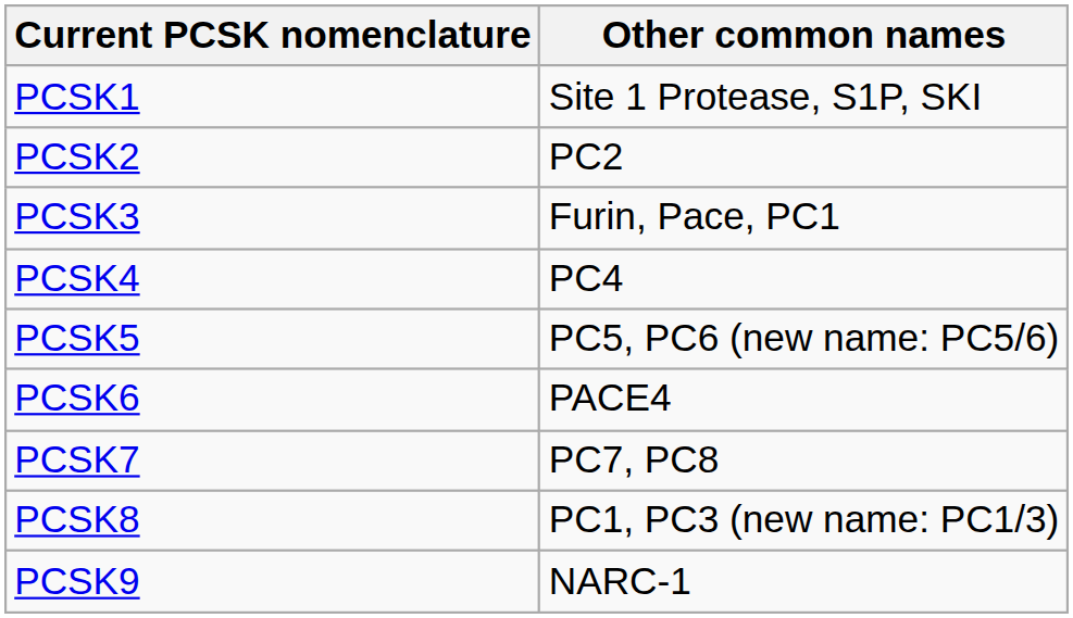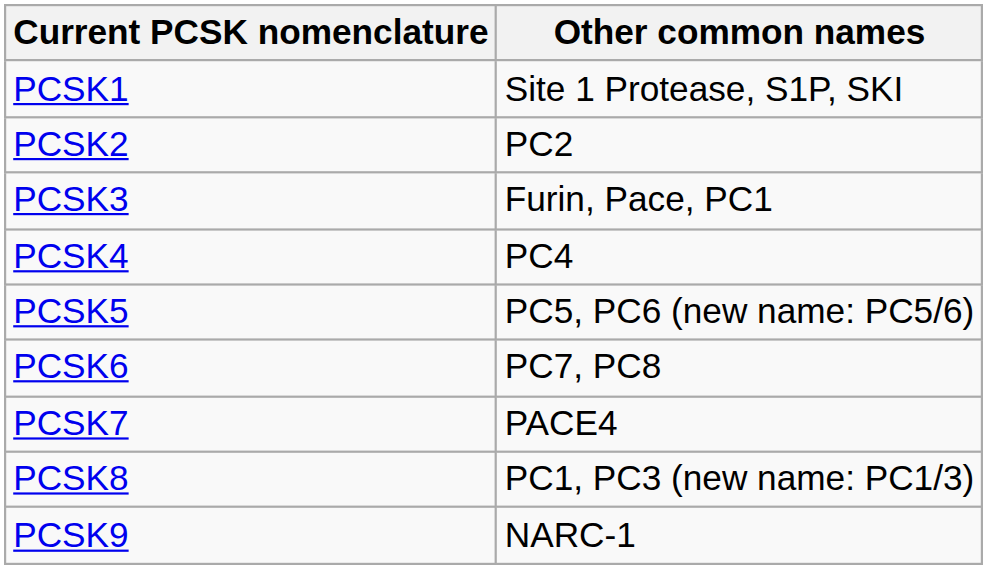PCSK6 | Other common names: PACE4 -> PC7, PC8
PCSK7 | Other common names: PC7, PC8 -> PACE4
